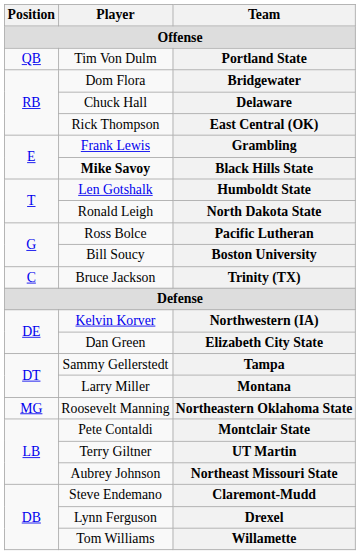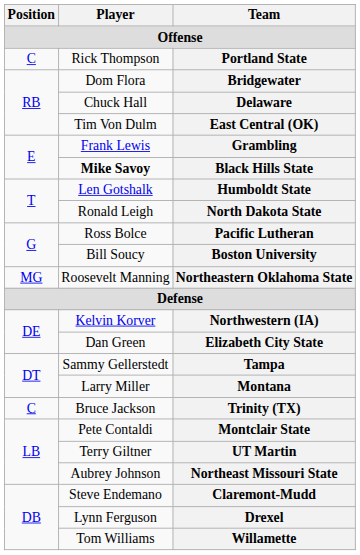Portland State | Position: QB -> C
Portland State | Player: Tim Von Dulm -> Rick Thompson
East Central (OK) | Player: Rick Thompson -> Tim Von Dulm
rows swapped: Trinity (TX) <-> Northeastern Oklahoma State
